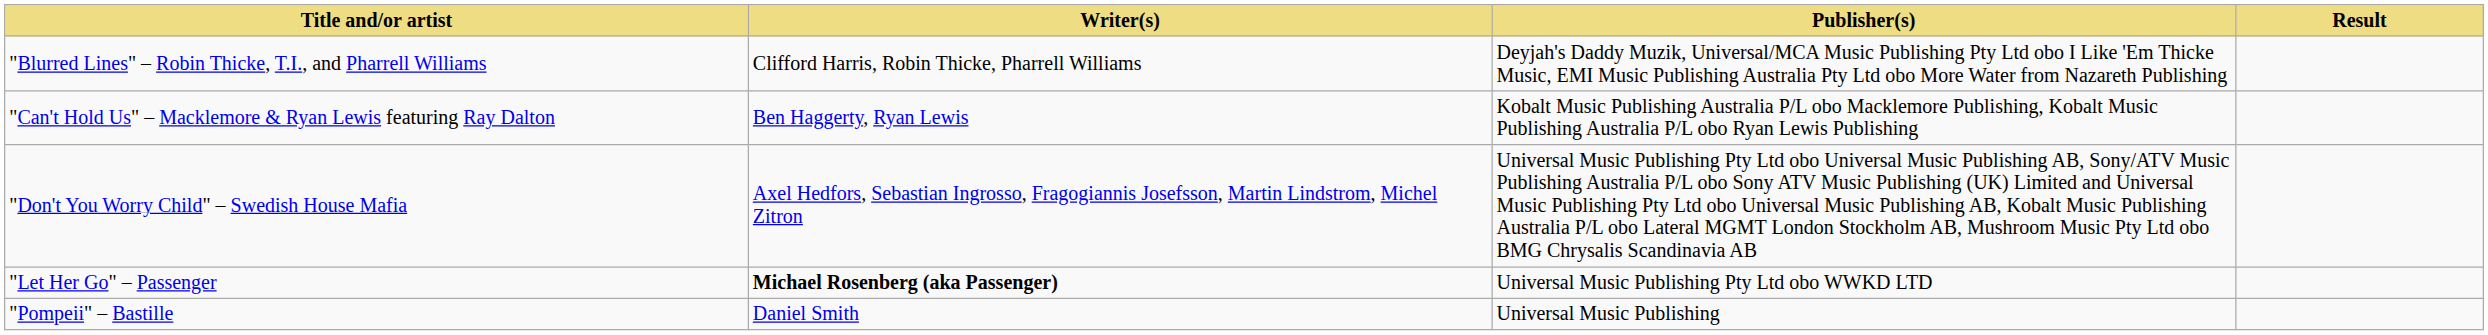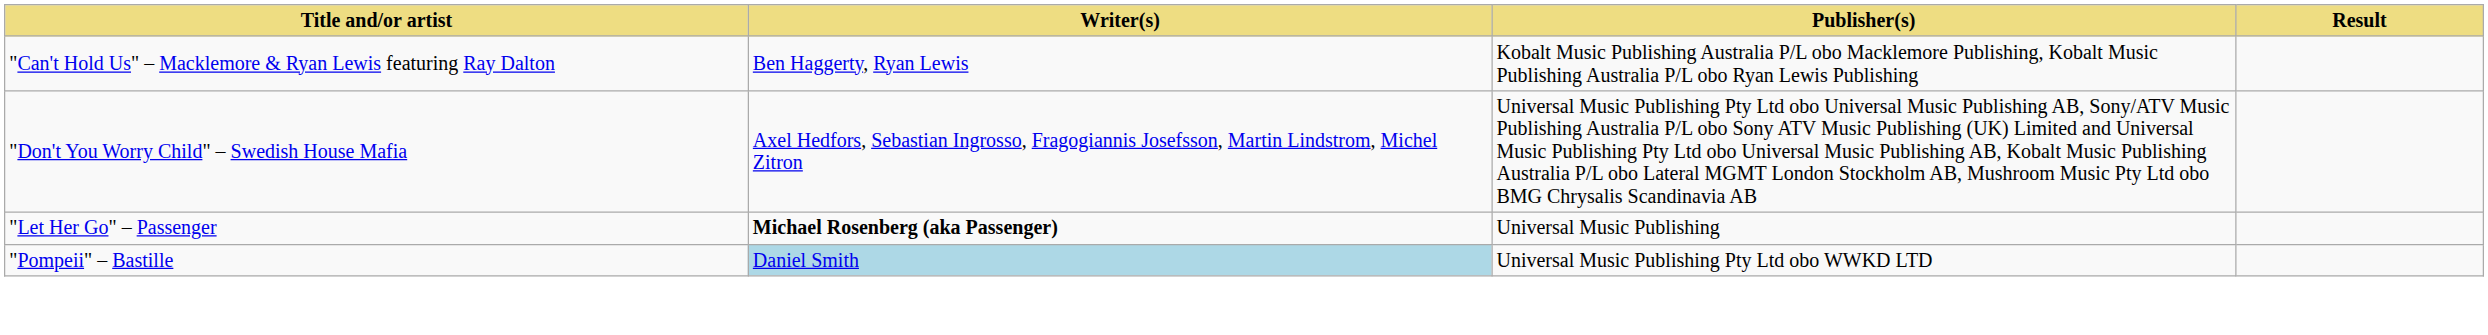- row: "Blurred Lines" – Robin Thicke, T.I., and Pharrell Williams | Clifford Harris, Robin Thicke, Pharrell Williams | Deyjah's Daddy Muzik, Universal/MCA Music Publishing Pty Ltd obo I Like 'Em Thicke Music, EMI Music Publishing Australia Pty Ltd obo More Water from Nazareth Publishing
"Let Her Go" – Passenger | Publisher(s): Universal Music Publishing Pty Ltd obo WWKD LTD -> Universal Music Publishing
"Pompeii" – Bastille | Writer(s): no background -> lightblue background
"Pompeii" – Bastille | Publisher(s): Universal Music Publishing -> Universal Music Publishing Pty Ltd obo WWKD LTD
